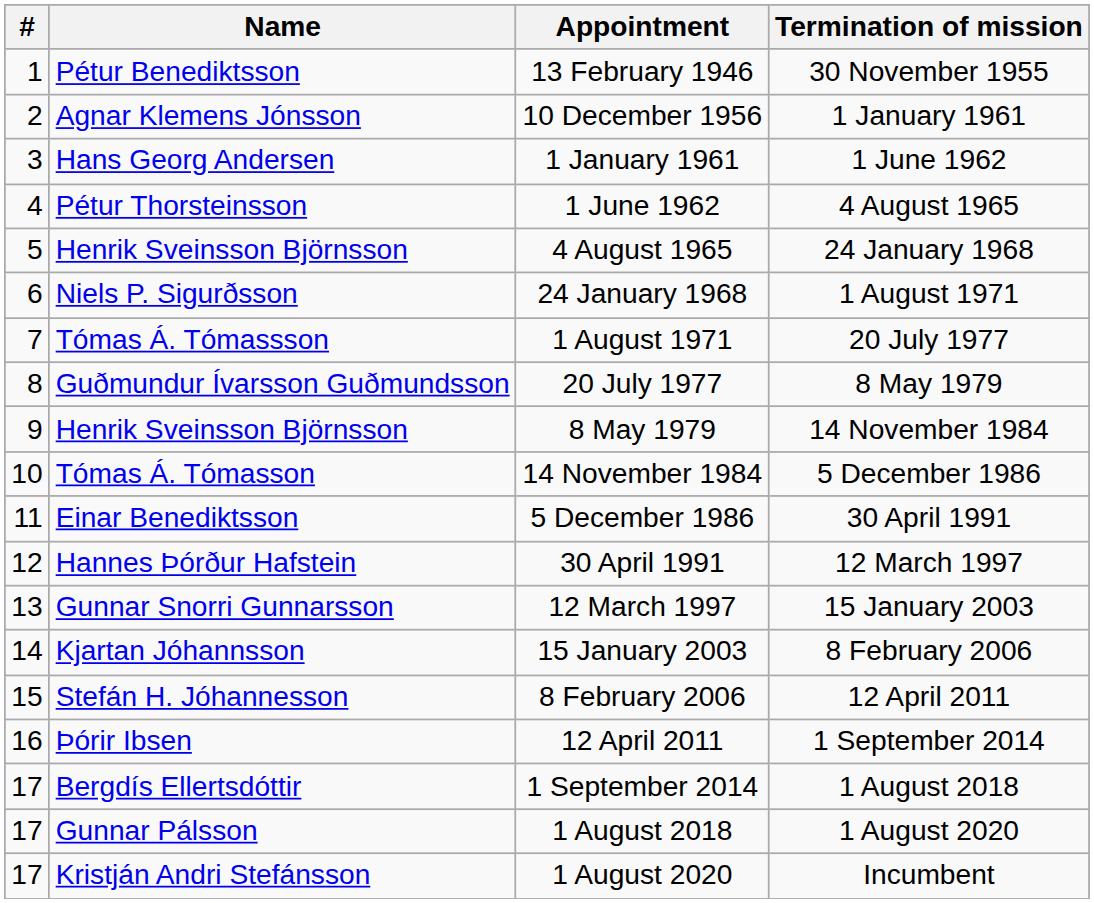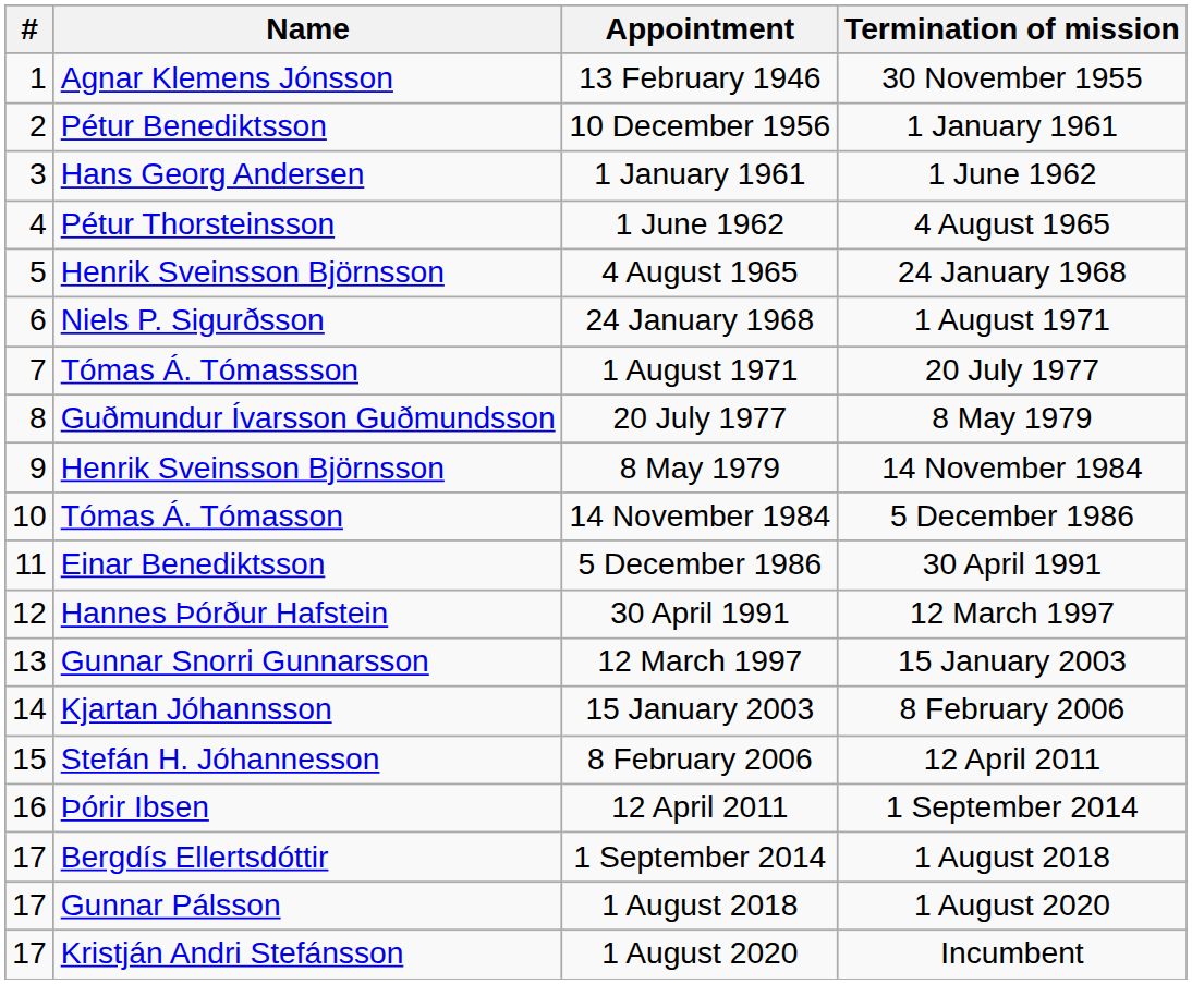13 February 1946 | Name: Pétur Benediktsson -> Agnar Klemens Jónsson
10 December 1956 | Name: Agnar Klemens Jónsson -> Pétur Benediktsson
